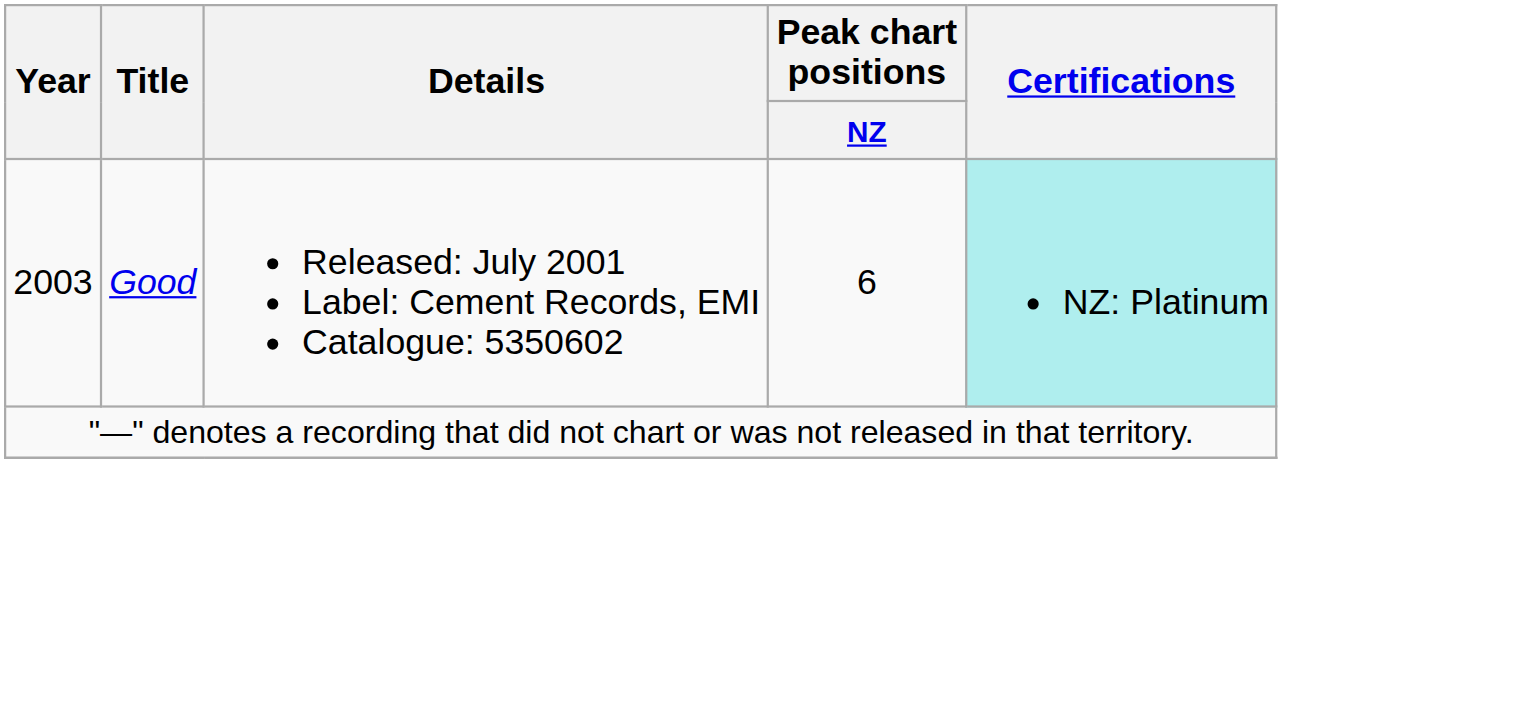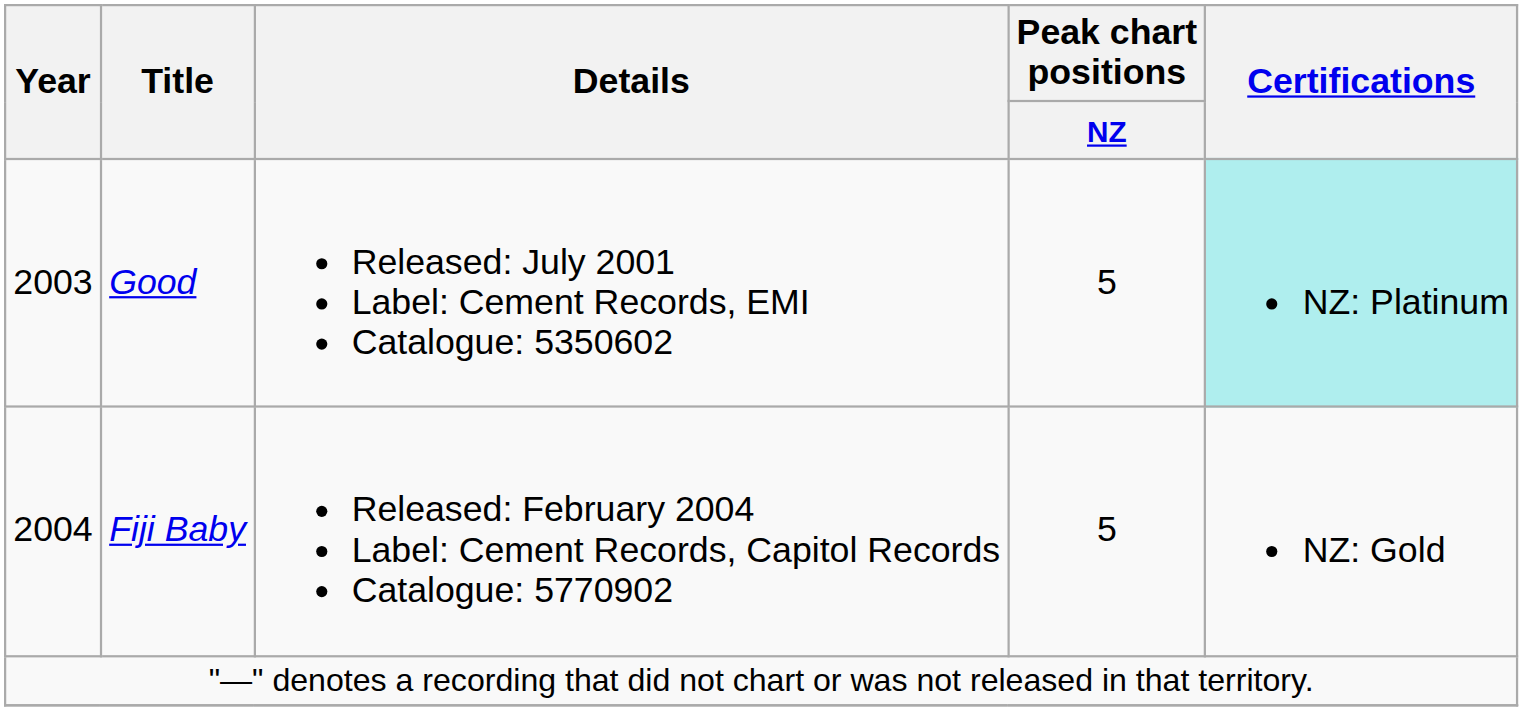Good | Peak chart positions / NZ: 6 -> 5
+ row: 2004 | Fiji Baby | Released: February 2004 Label: Cement Records, Capitol Records Catalogue: 5770902 | 5 | NZ: Gold
